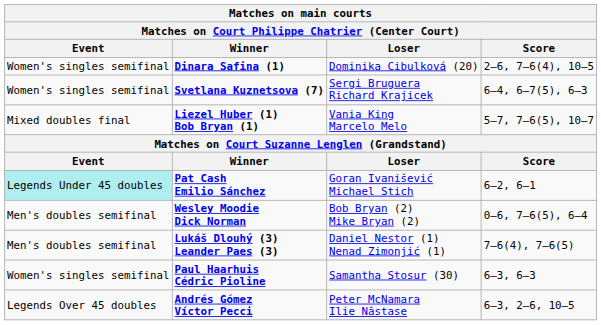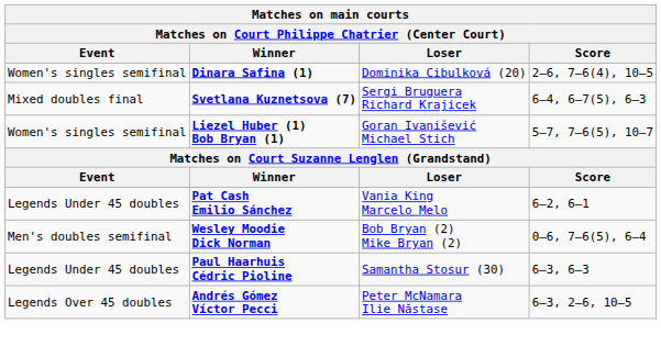Svetlana Kuznetsova (7) | Event: Women's singles semifinal -> Mixed doubles final
Liezel Huber (1) Bob Bryan (1) | Event: Mixed doubles final -> Women's singles semifinal
Liezel Huber (1) Bob Bryan (1) | Loser: Vania King Marcelo Melo -> Goran Ivanišević Michael Stich
Pat Cash Emilio Sánchez | Event: paleturquoise background -> no background
Pat Cash Emilio Sánchez | Loser: Goran Ivanišević Michael Stich -> Vania King Marcelo Melo
- row: Men's doubles semifinal | Lukáš Dlouhý (3) Leander Paes (3) | Daniel Nestor (1) Nenad Zimonjić (1) | 7–6(4), 7–6(5)
Paul Haarhuis Cédric Pioline | Event: Women's singles semifinal -> Legends Under 45 doubles
